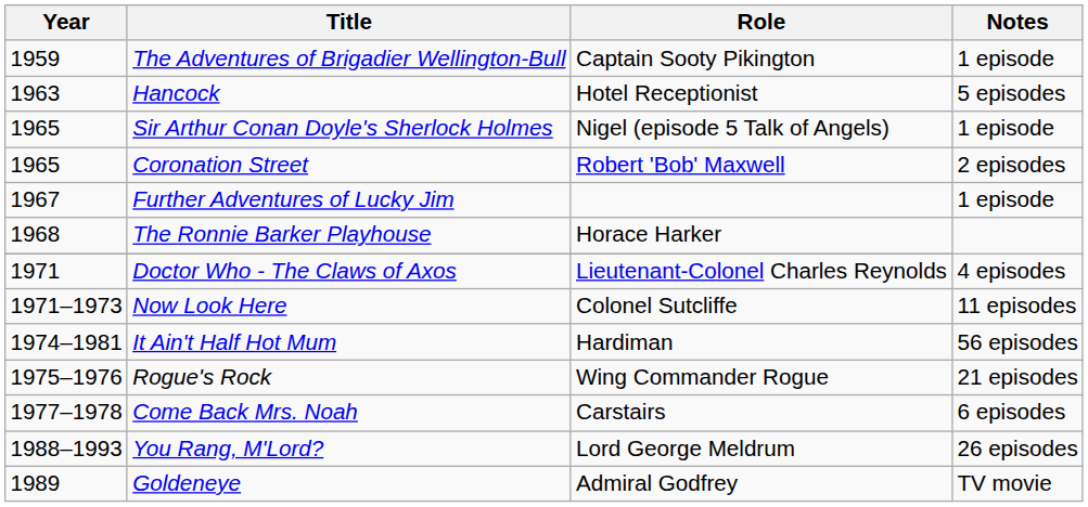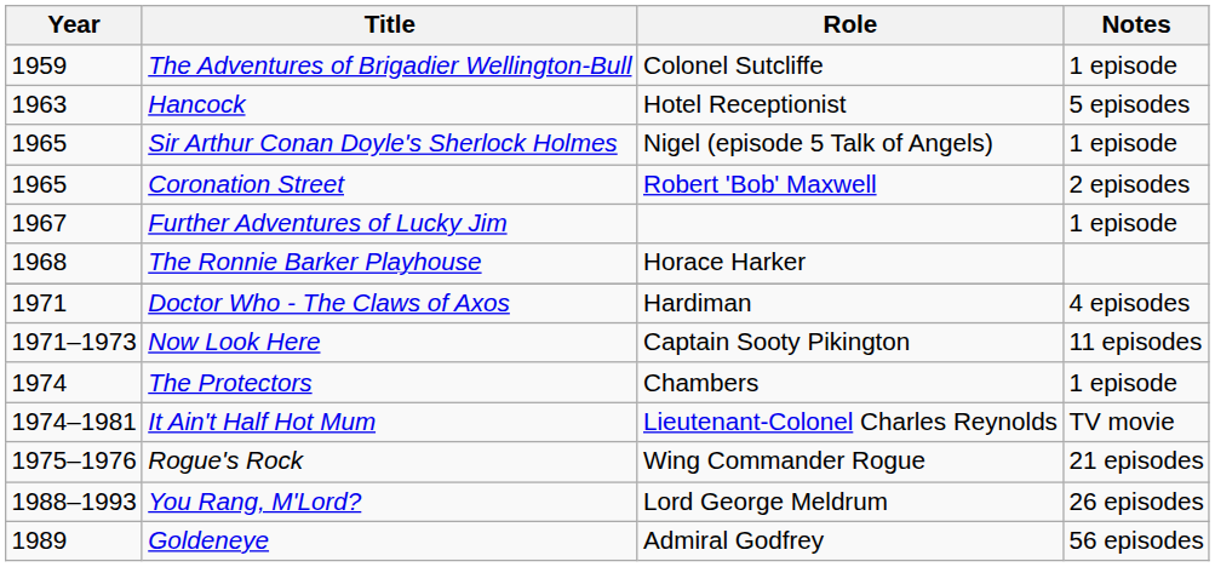The Adventures of Brigadier Wellington-Bull | Role: Captain Sooty Pikington -> Colonel Sutcliffe
Doctor Who - The Claws of Axos | Role: Lieutenant-Colonel Charles Reynolds -> Hardiman
Now Look Here | Role: Colonel Sutcliffe -> Captain Sooty Pikington
+ row: 1974 | The Protectors | Chambers | 1 episode
It Ain't Half Hot Mum | Role: Hardiman -> Lieutenant-Colonel Charles Reynolds
It Ain't Half Hot Mum | Notes: 56 episodes -> TV movie
- row: 1977–1978 | Come Back Mrs. Noah | Carstairs | 6 episodes
Goldeneye | Notes: TV movie -> 56 episodes
